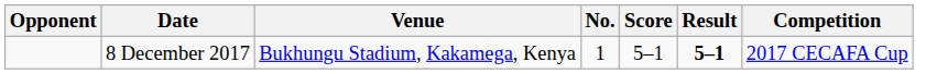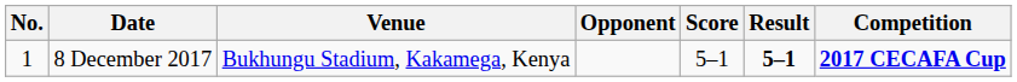columns swapped: No. <-> Opponent
8 December 2017 | Competition: normal -> bold
